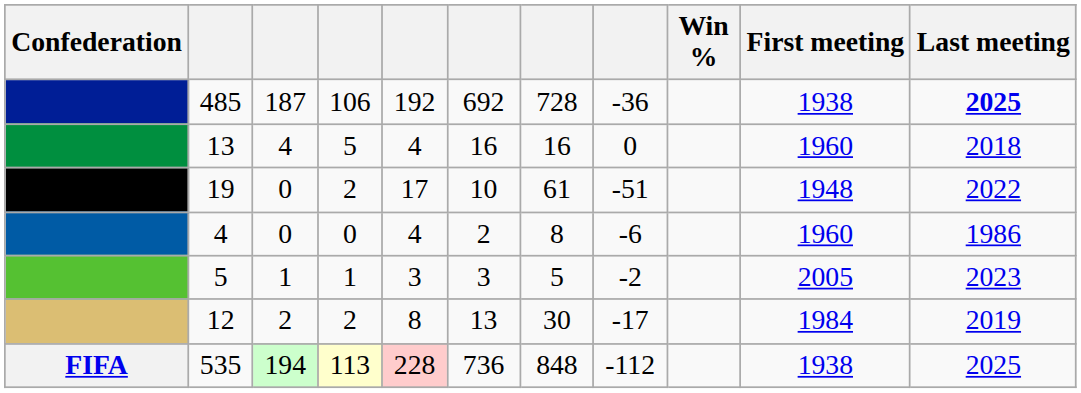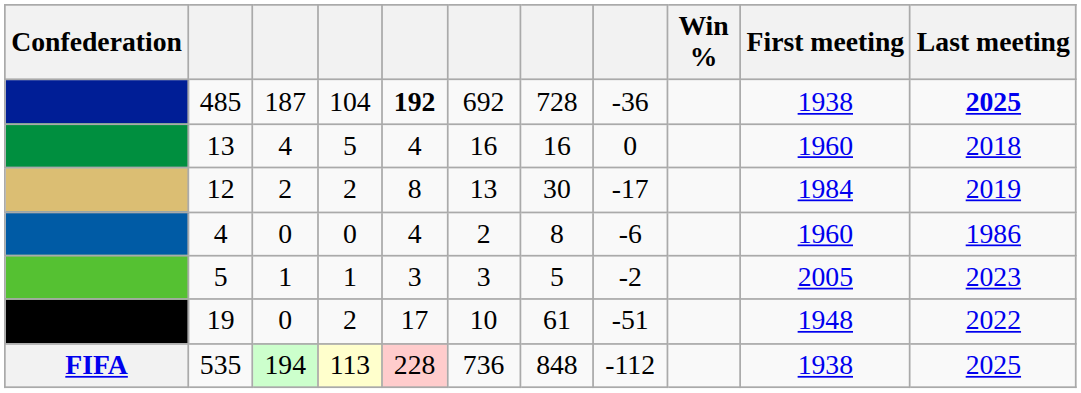485 | column 4: 106 -> 104
485 | column 5: normal -> bold
rows swapped: 12 <-> 19
